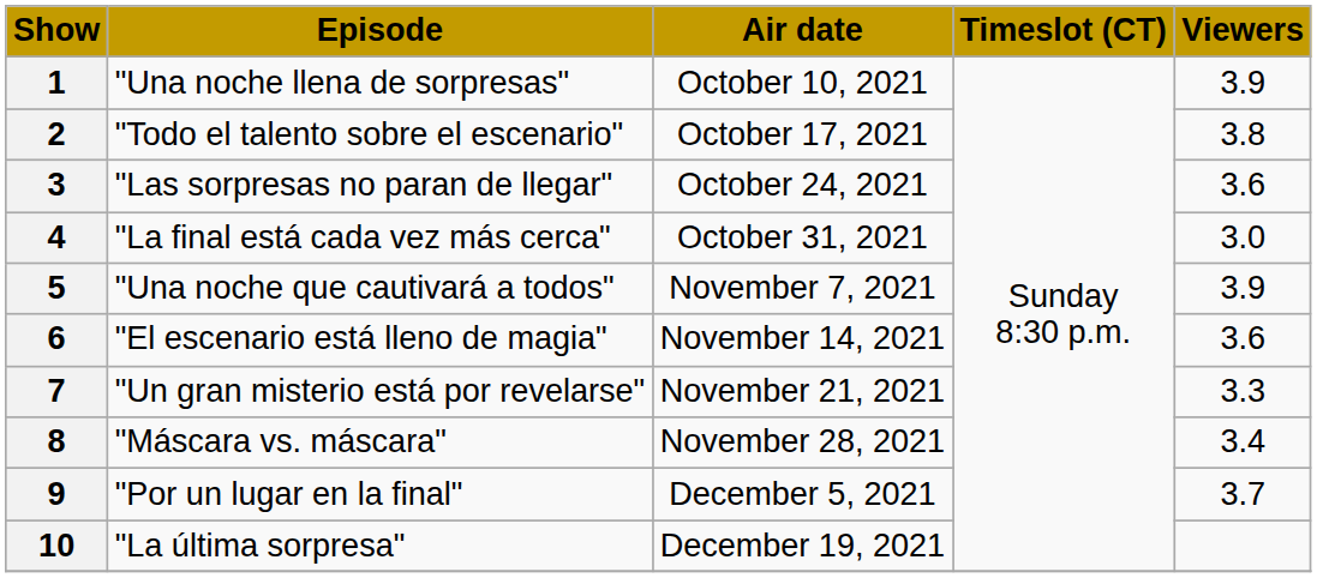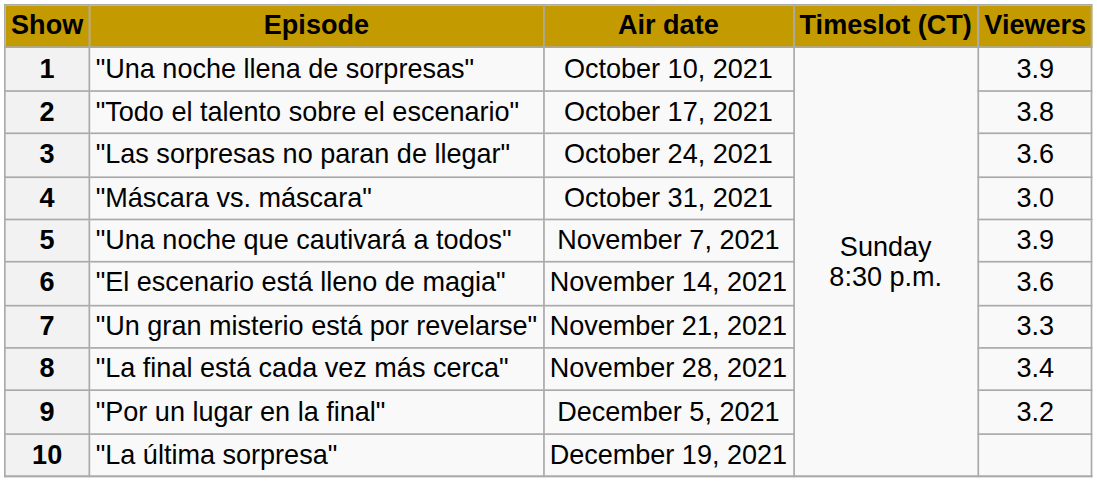4 | Episode: "La final está cada vez más cerca" -> "Máscara vs. máscara"
8 | Episode: "Máscara vs. máscara" -> "La final está cada vez más cerca"
9 | Viewers: 3.7 -> 3.2
